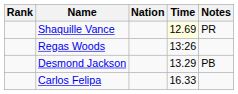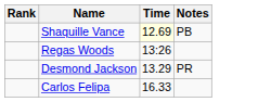- column: Nation
Shaquille Vance | Notes: PR -> PB
Desmond Jackson | Notes: PB -> PR
